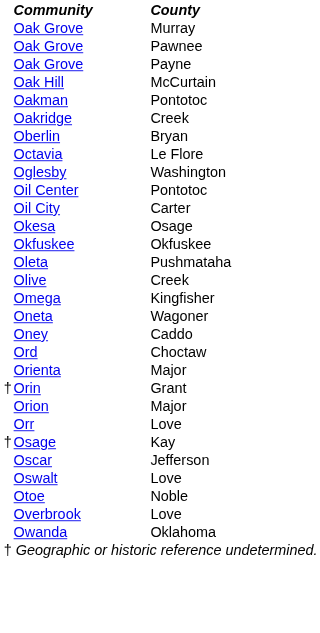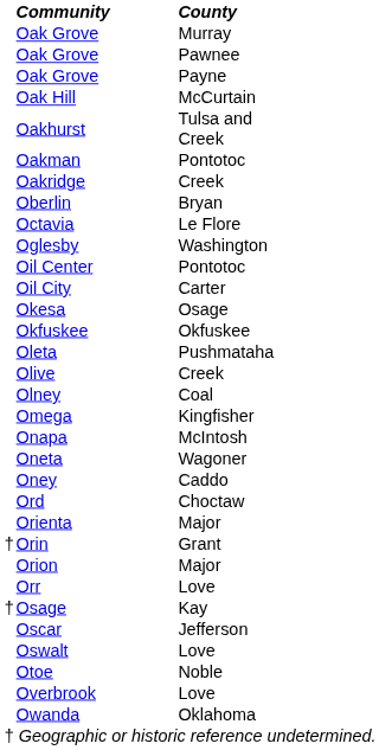+ row: Oakhurst | Tulsa and Creek
+ row: Olney | Coal
+ row: Onapa | McIntosh
